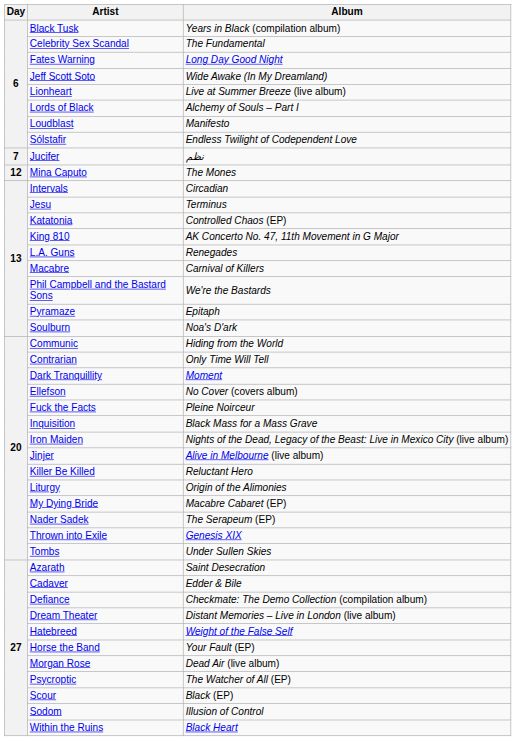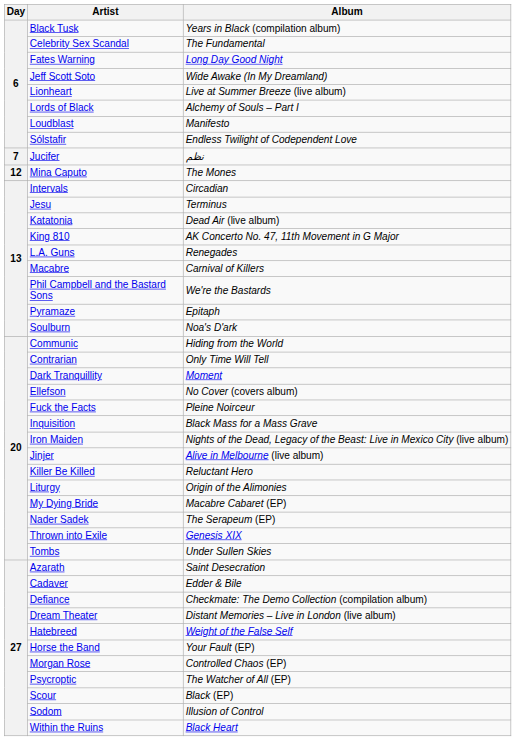Katatonia | Album: Controlled Chaos (EP) -> Dead Air (live album)
Morgan Rose | Album: Dead Air (live album) -> Controlled Chaos (EP)
